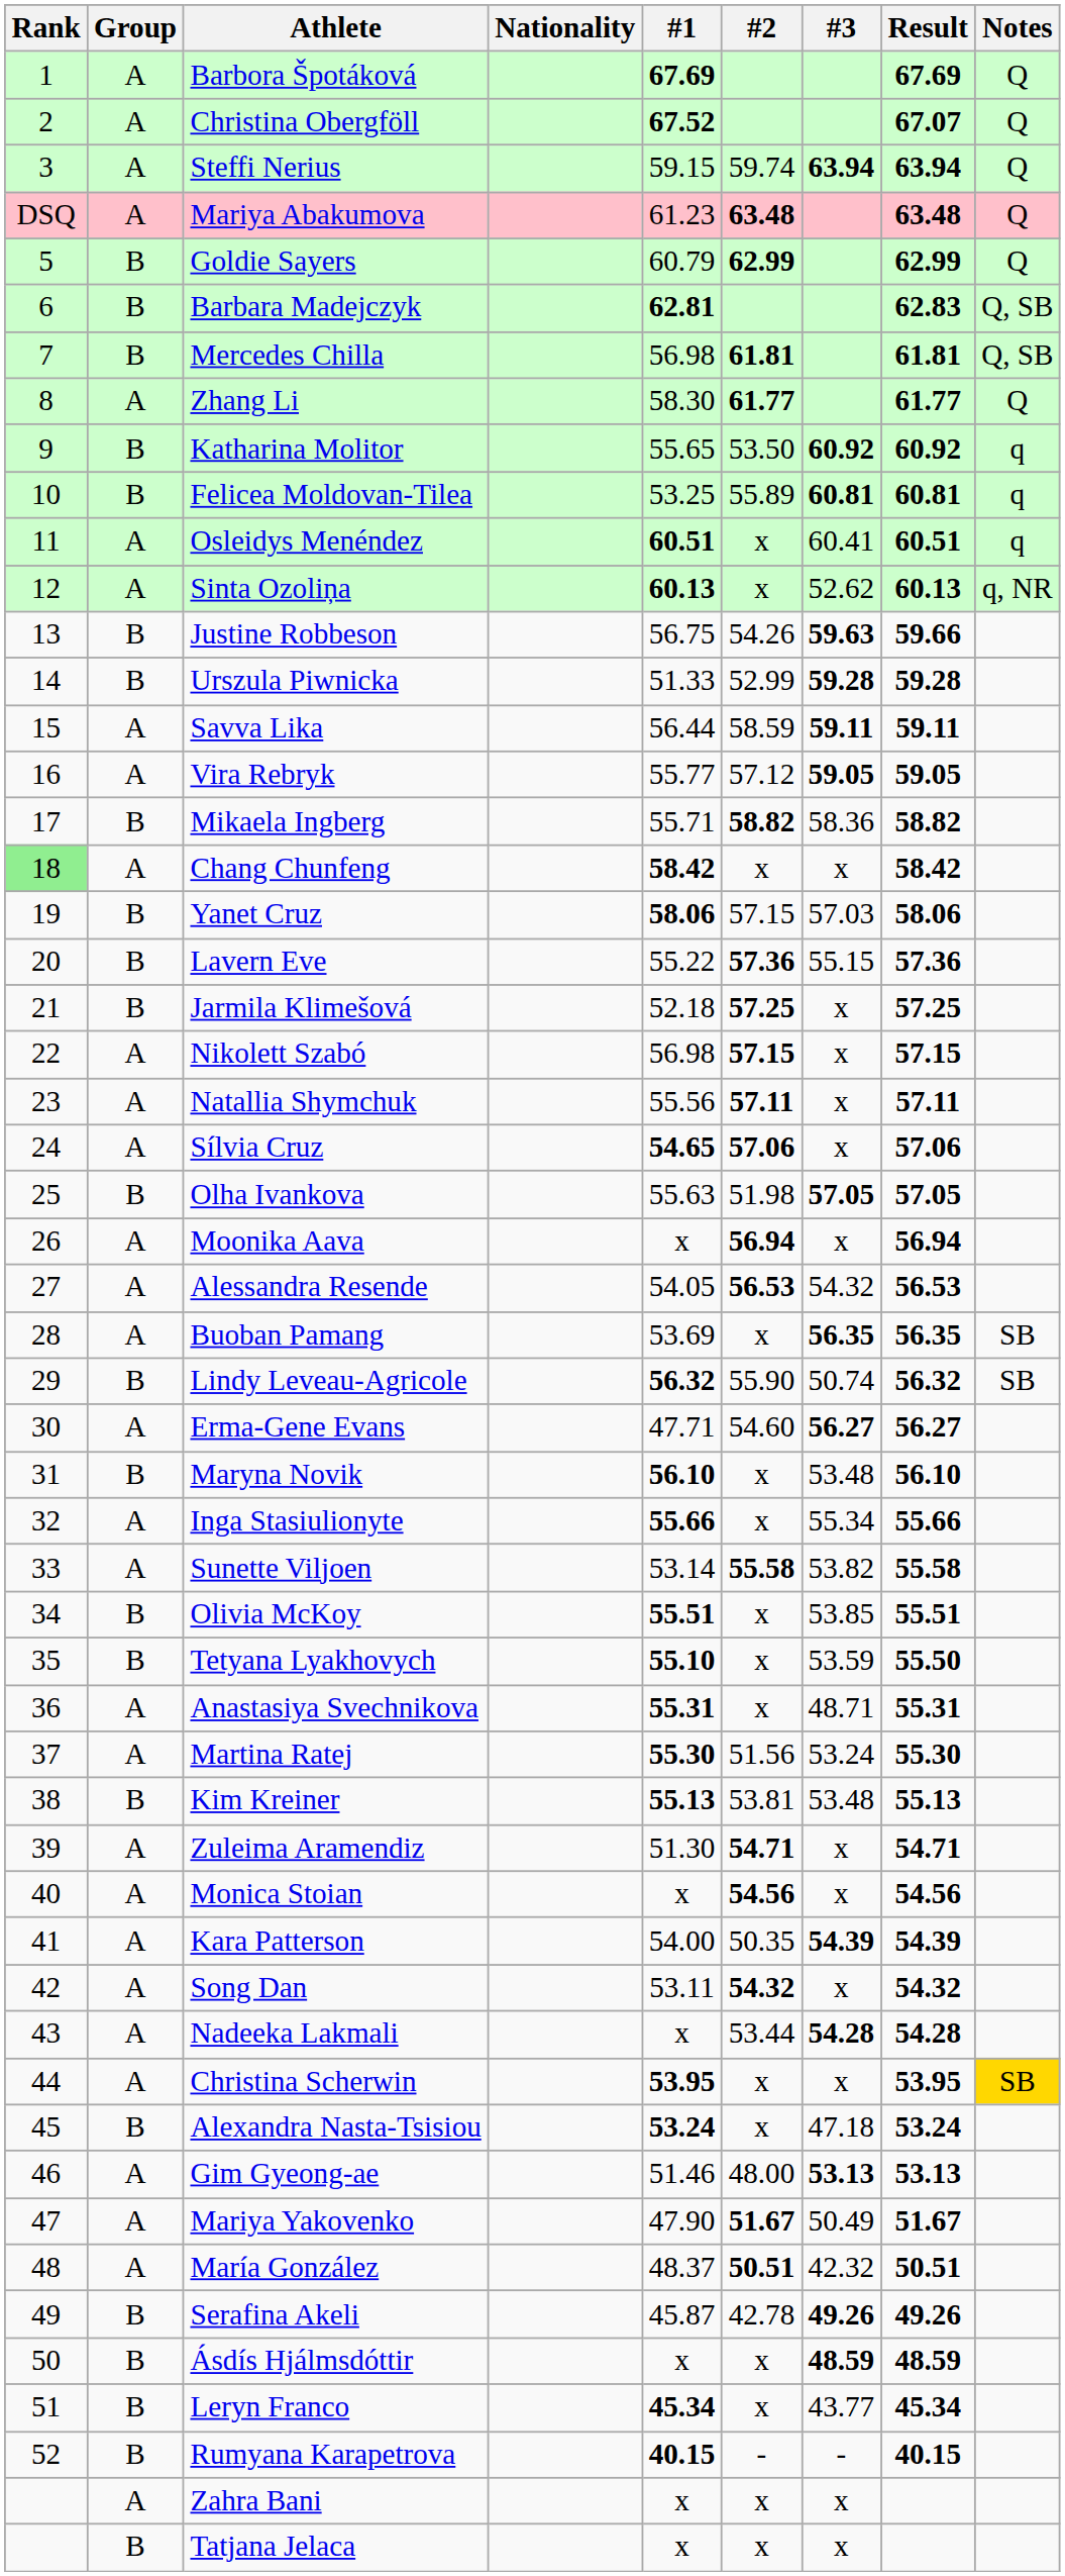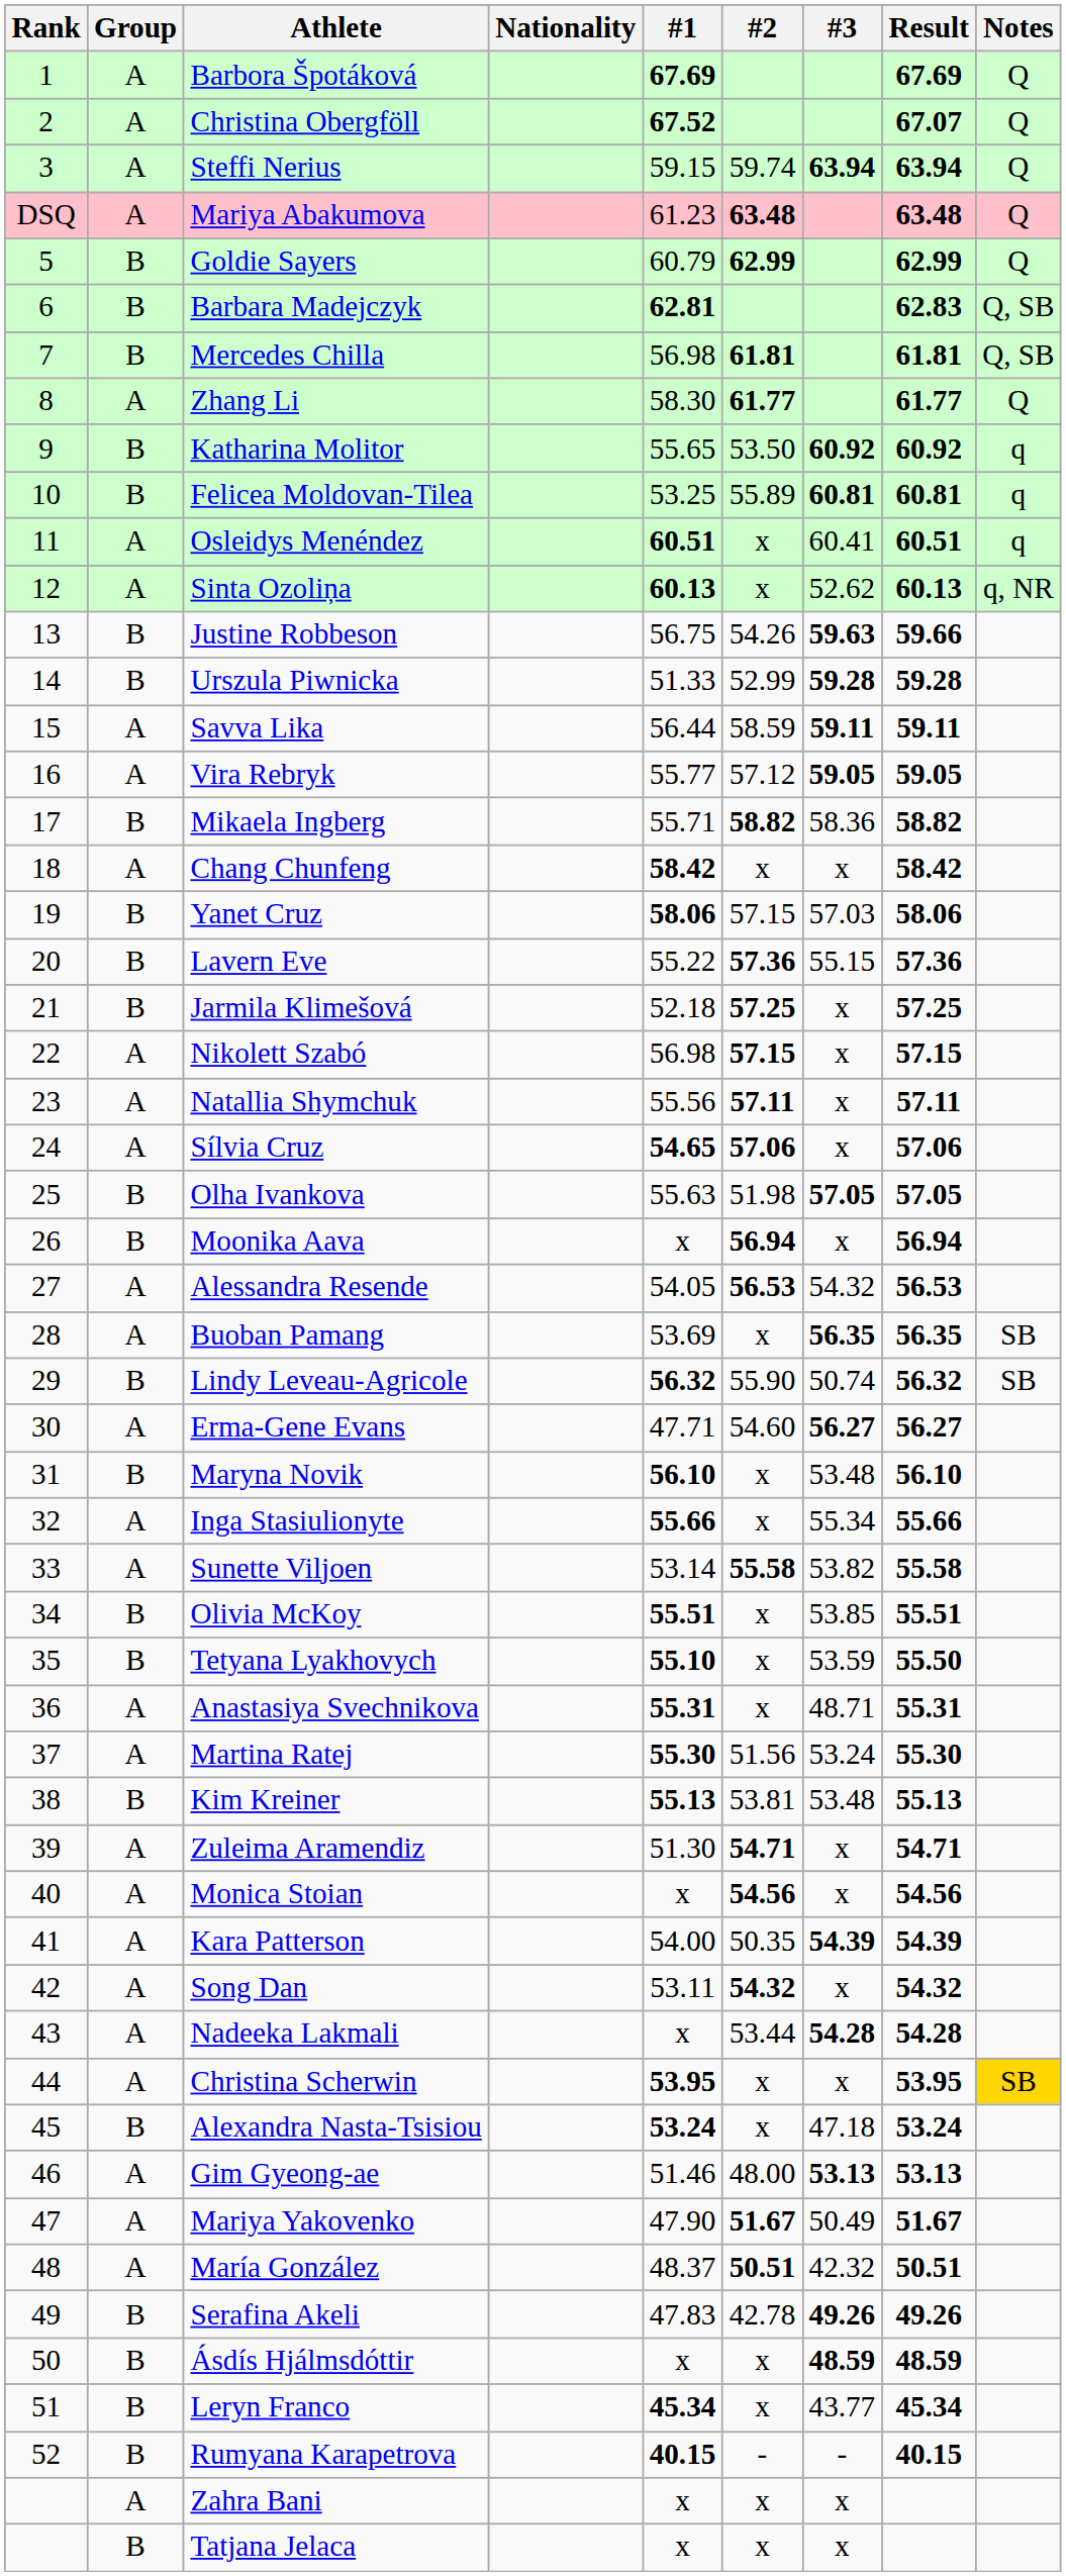Chang Chunfeng | Rank: lightgreen background -> no background
Moonika Aava | Group: A -> B
Serafina Akeli | #1: 45.87 -> 47.83
